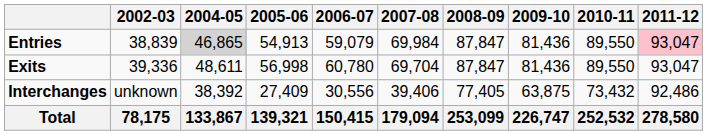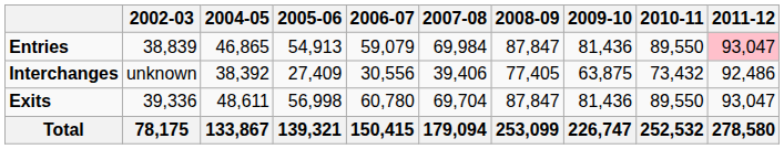Entries | 2004-05: lightgrey background -> no background
rows swapped: Exits <-> Interchanges
